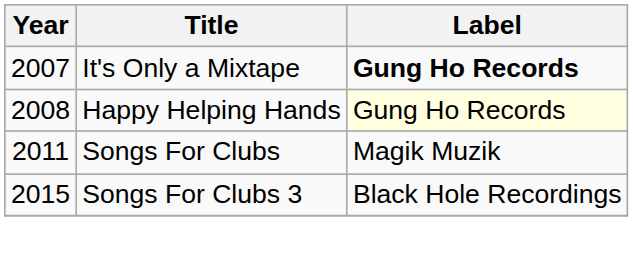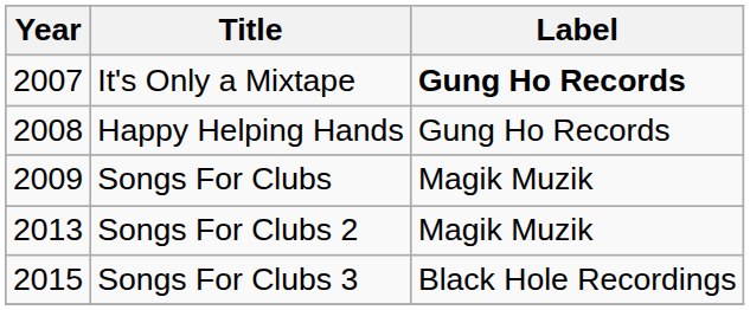Happy Helping Hands | Label: lightyellow background -> no background
Songs For Clubs | Year: 2011 -> 2009
+ row: 2013 | Songs For Clubs 2 | Magik Muzik
